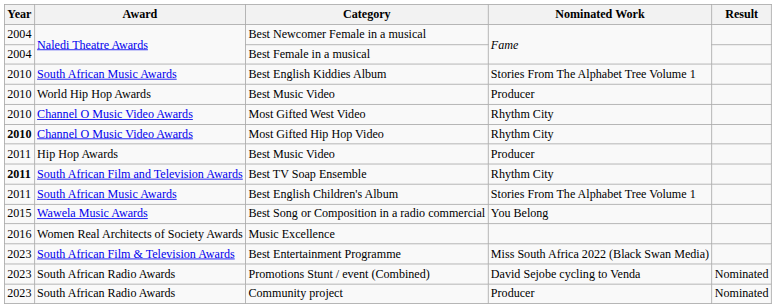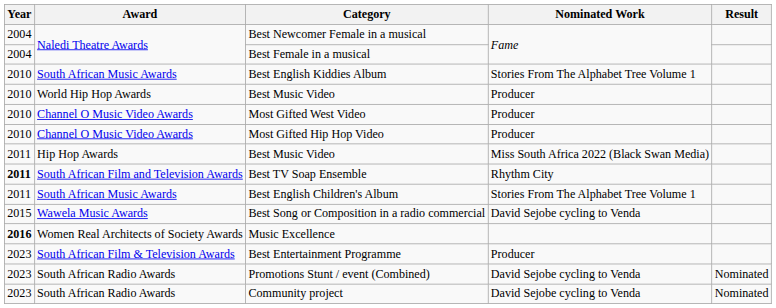Most Gifted West Video | Nominated Work: Rhythm City -> Producer
Most Gifted Hip Hop Video | Year: bold -> normal
Most Gifted Hip Hop Video | Nominated Work: Rhythm City -> Producer
Hip Hop Awards / Best Music Video | Nominated Work: Producer -> Miss South Africa 2022 (Black Swan Media)
Best Song or Composition in a radio commercial | Nominated Work: You Belong -> David Sejobe cycling to Venda
Music Excellence | Year: normal -> bold
Best Entertainment Programme | Nominated Work: Miss South Africa 2022 (Black Swan Media) -> Producer
Community project | Nominated Work: Producer -> David Sejobe cycling to Venda
